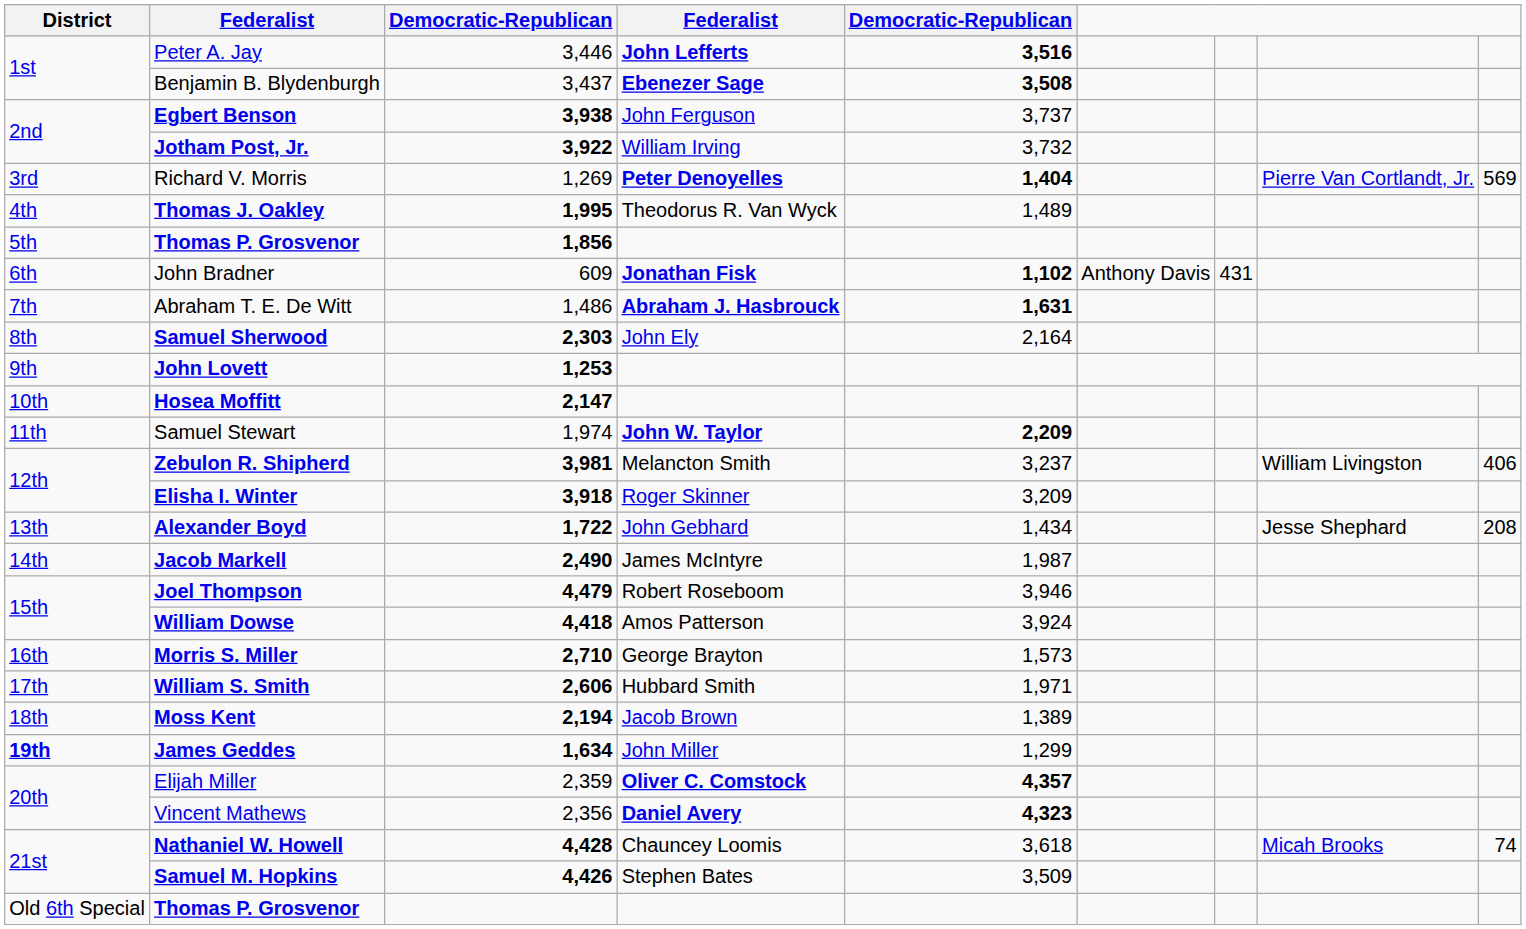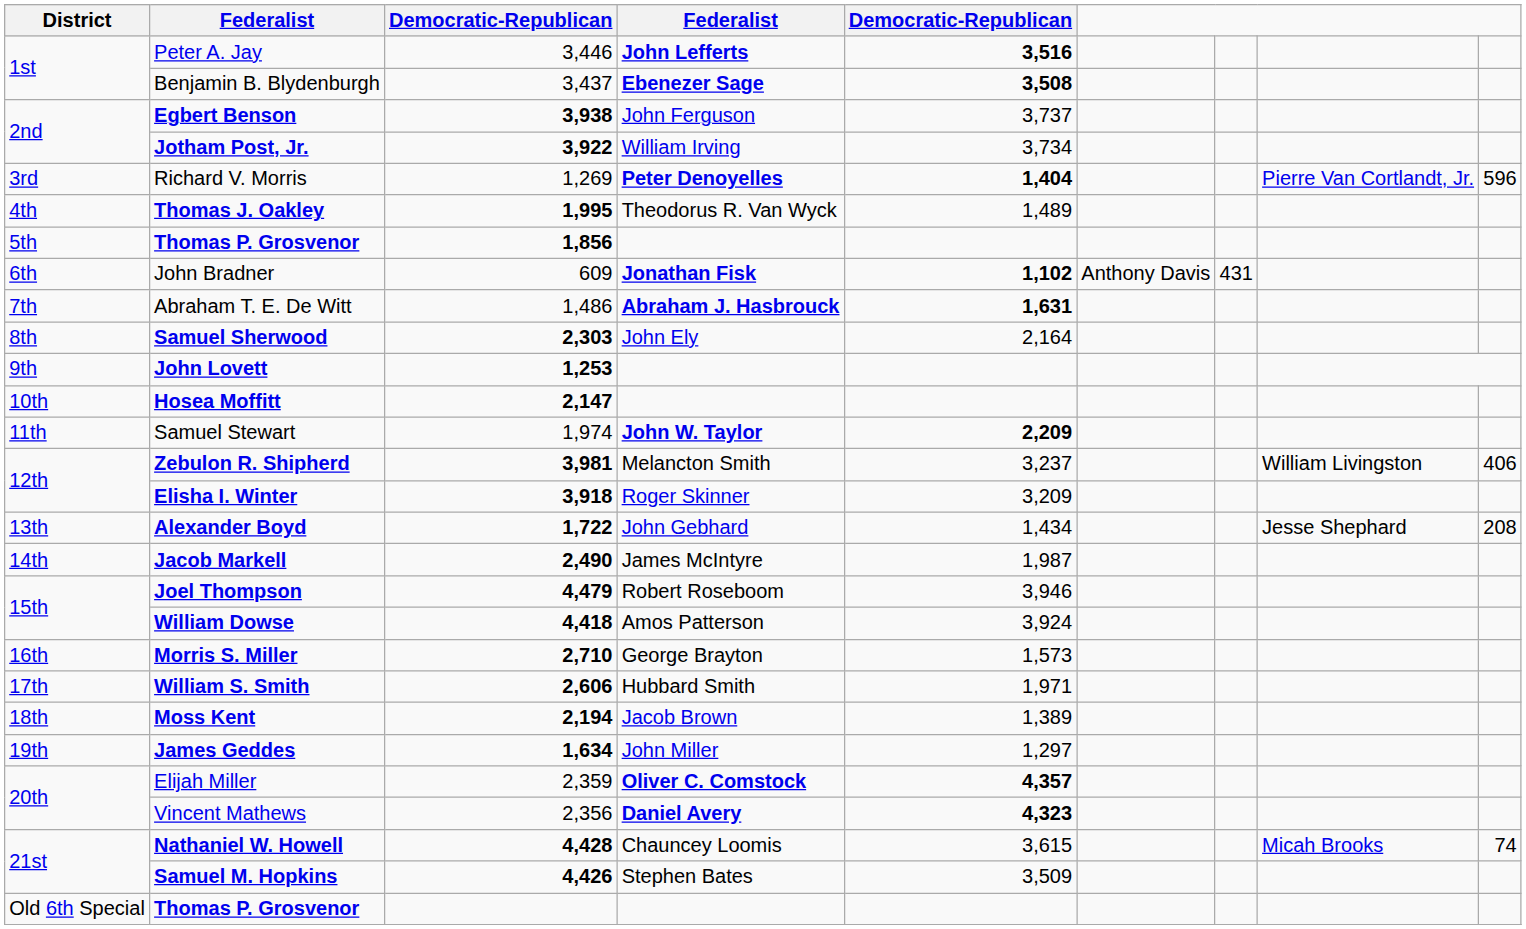Jotham Post, Jr. | column 5: 3,732 -> 3,734
Richard V. Morris | column 9: 569 -> 596
James Geddes | District: bold -> normal
James Geddes | column 5: 1,299 -> 1,297
Nathaniel W. Howell | column 5: 3,618 -> 3,615
